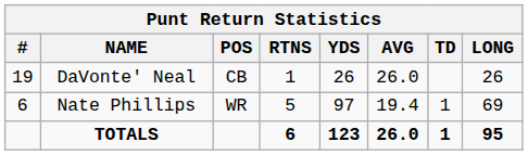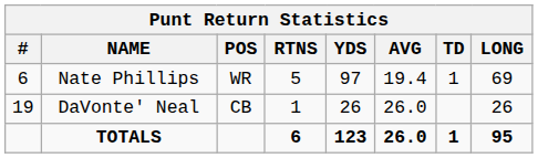rows swapped: Nate Phillips <-> DaVonte' Neal
